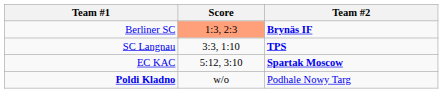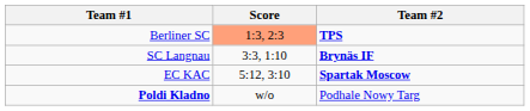Berliner SC | Team #2: Brynäs IF -> TPS
SC Langnau | Team #2: TPS -> Brynäs IF
